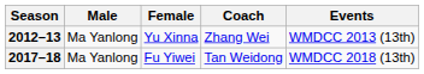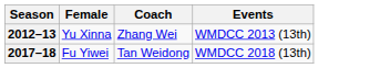- column: Male | Ma Yanlong | Ma Yanlong
